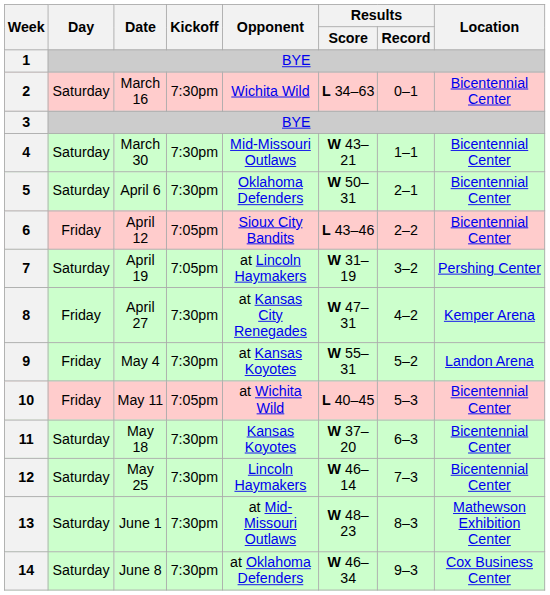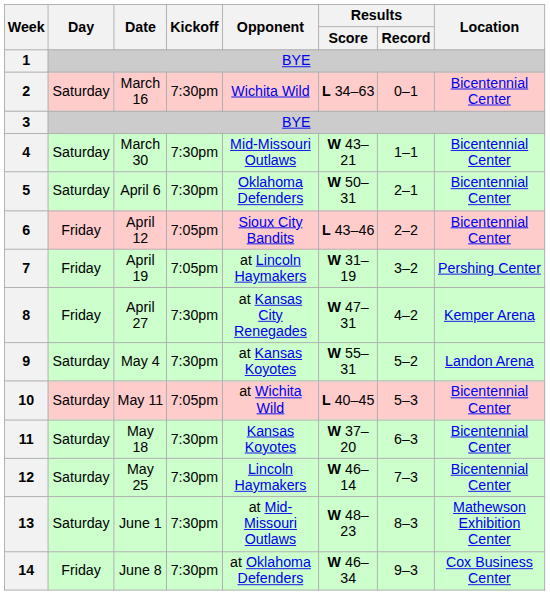7 | Day: Saturday -> Friday
9 | Day: Friday -> Saturday
10 | Day: Friday -> Saturday
14 | Day: Saturday -> Friday
